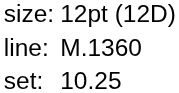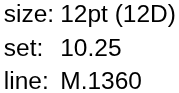rows swapped: set: <-> line:
